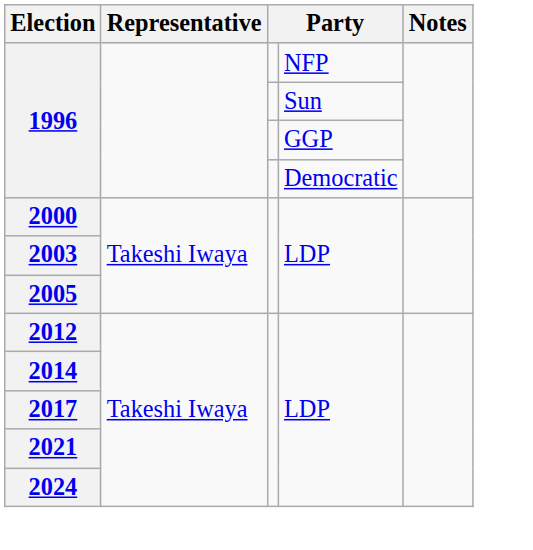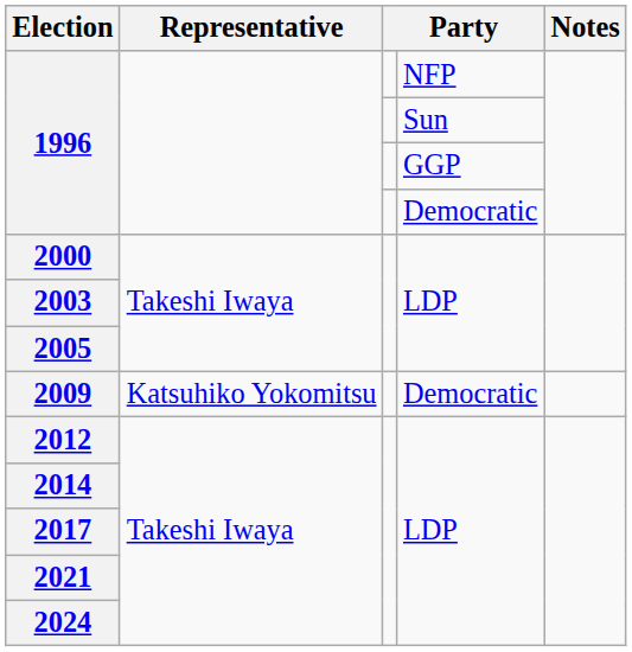+ row: 2009 | Katsuhiko Yokomitsu | Democratic
